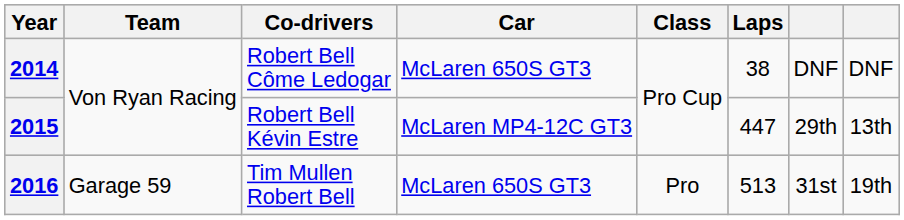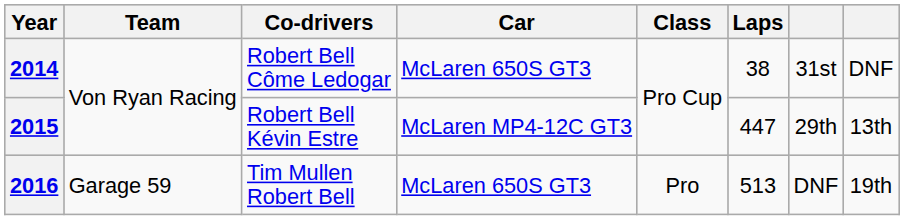2014 | column 7: DNF -> 31st
2016 | column 7: 31st -> DNF
